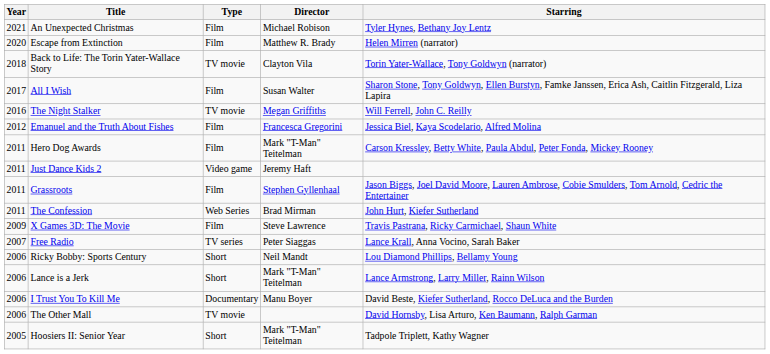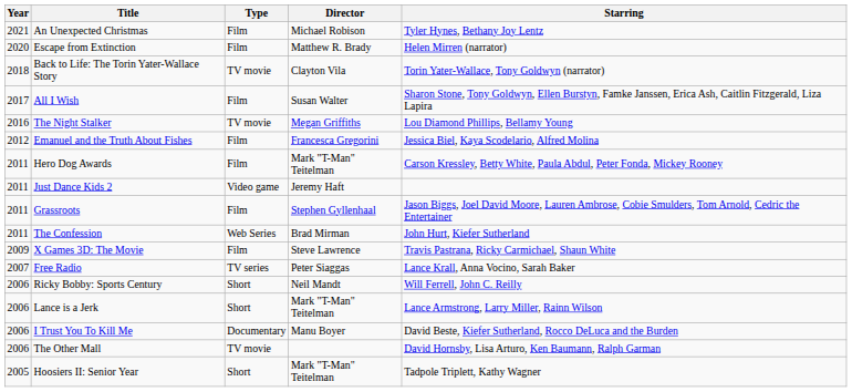The Night Stalker | Starring: Will Ferrell, John C. Reilly -> Lou Diamond Phillips, Bellamy Young
Ricky Bobby: Sports Century | Starring: Lou Diamond Phillips, Bellamy Young -> Will Ferrell, John C. Reilly
